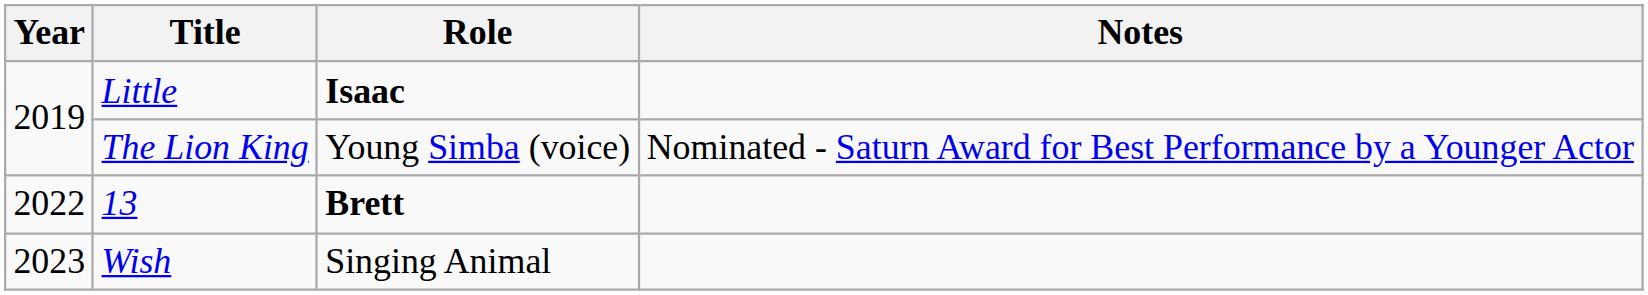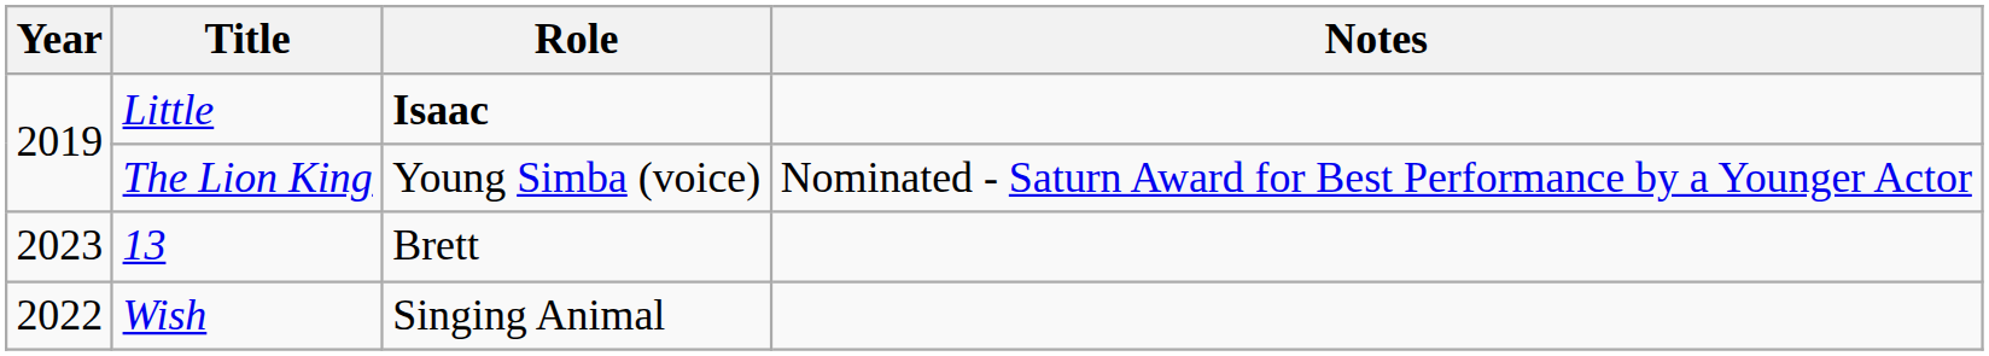13 | Year: 2022 -> 2023
13 | Role: bold -> normal
Wish | Year: 2023 -> 2022
